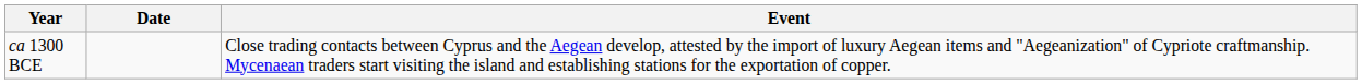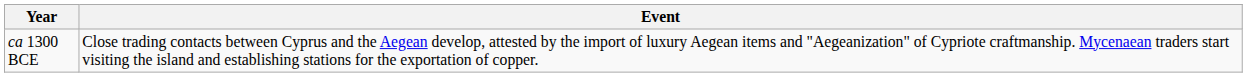- column: Date
